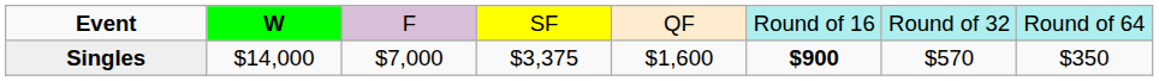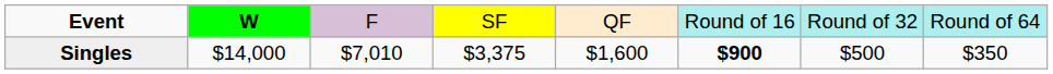Singles | column 3: $7,000 -> $7,010
Singles | column 7: $570 -> $500
